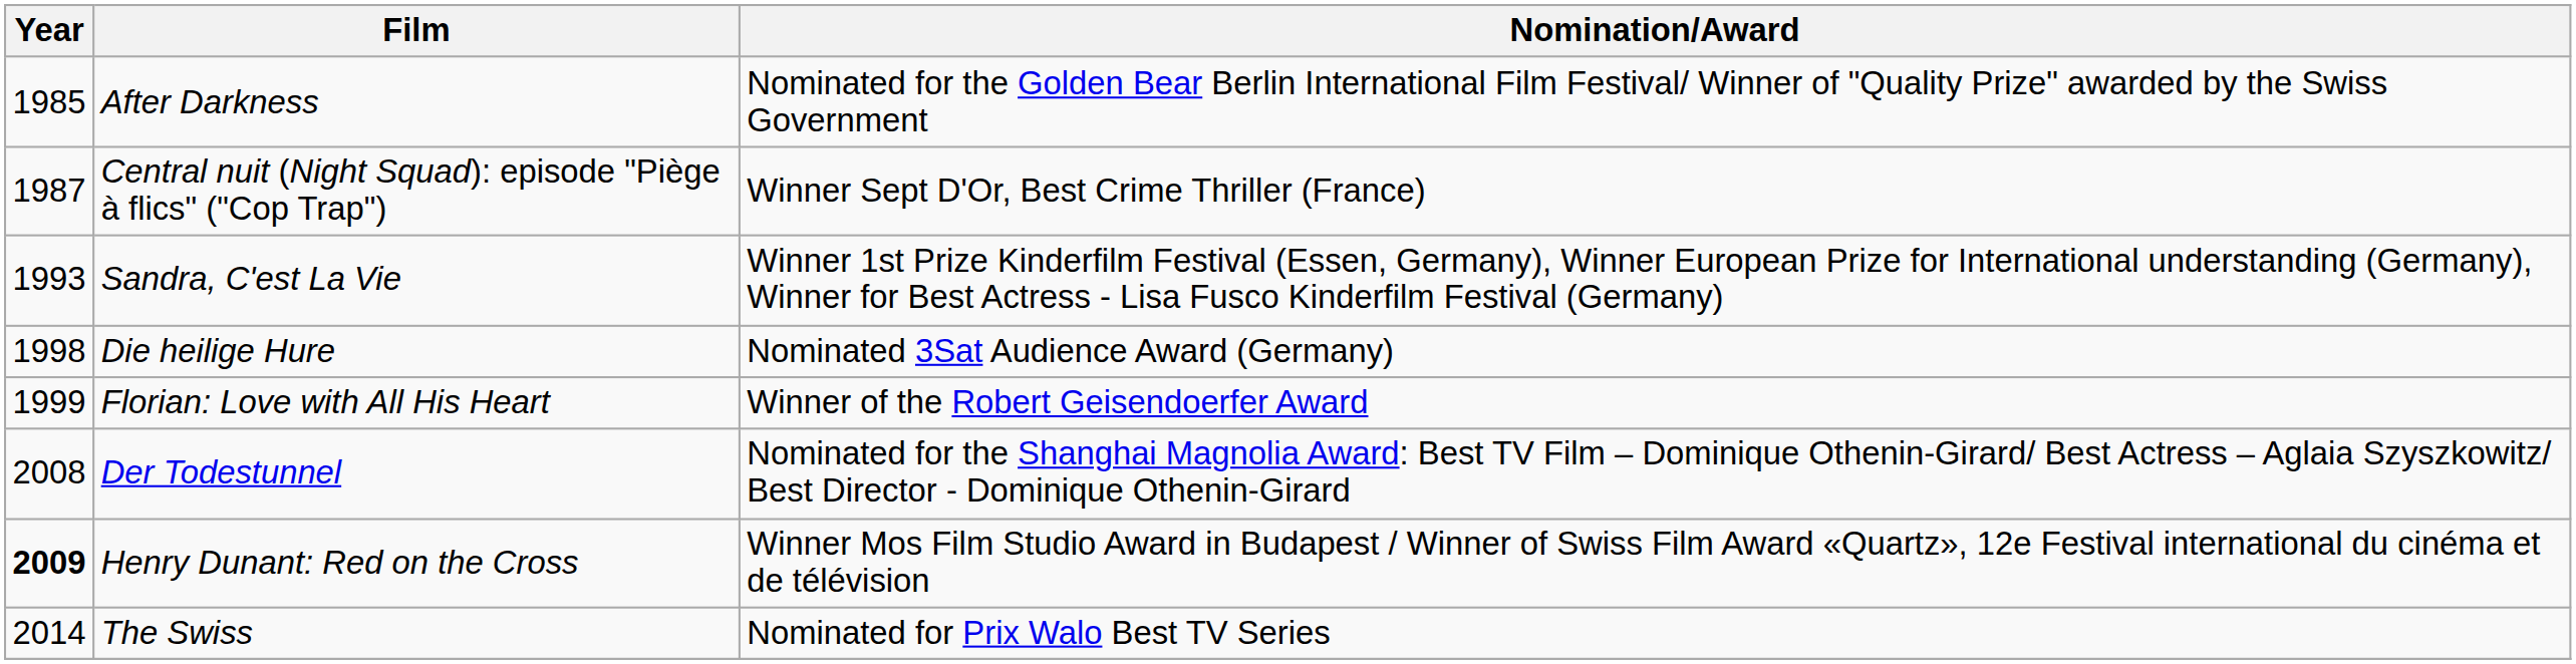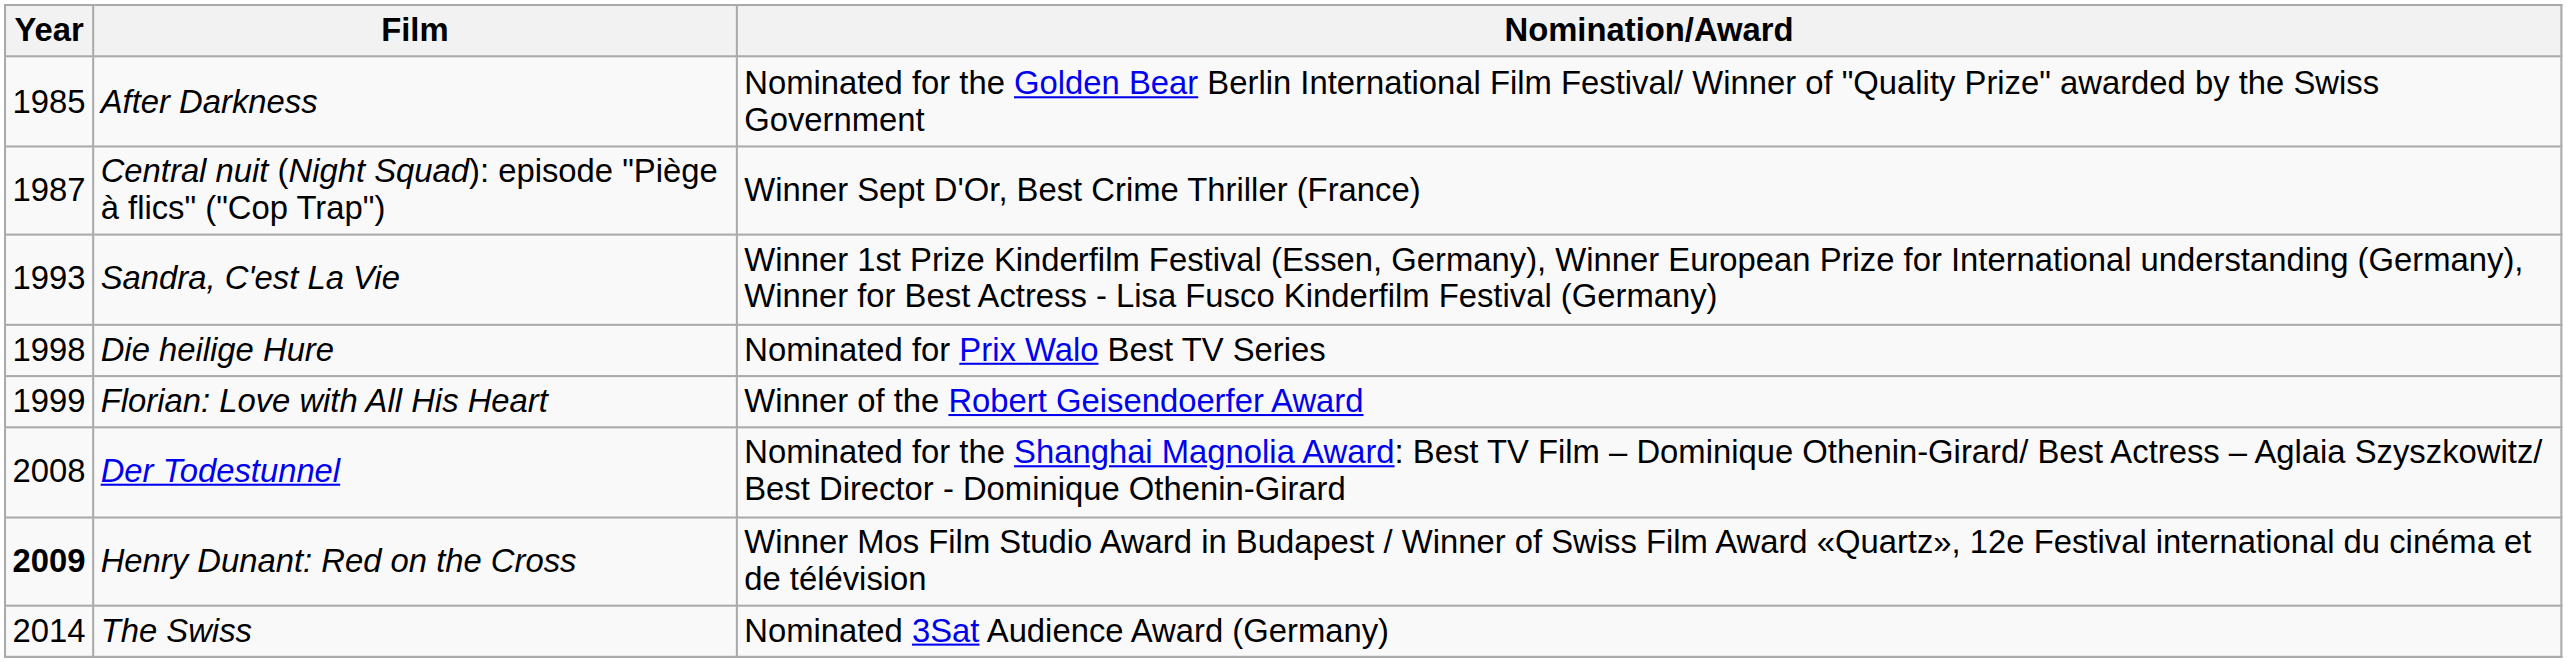Die heilige Hure | Nomination/Award: Nominated 3Sat Audience Award (Germany) -> Nominated for Prix Walo Best TV Series
The Swiss | Nomination/Award: Nominated for Prix Walo Best TV Series -> Nominated 3Sat Audience Award (Germany)
